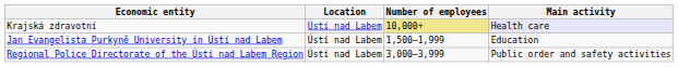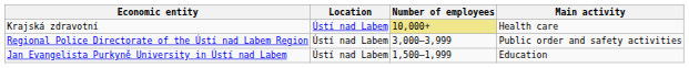Krajská zdravotní | Main activity: lavender background -> no background
rows swapped: Regional Police Directorate of the Ústí nad Labem Region <-> Jan Evangelista Purkyně University in Ústí nad Labem
